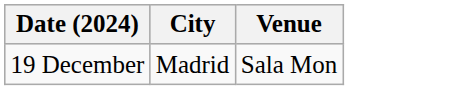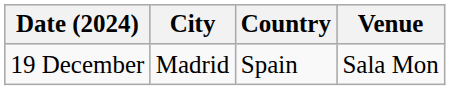+ column: Country | Spain
